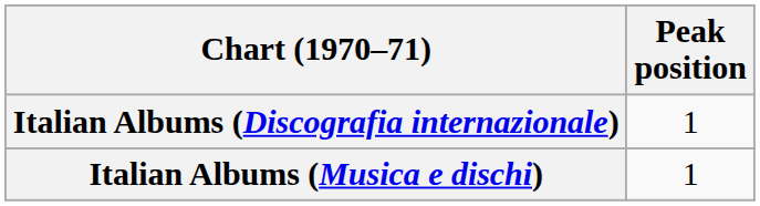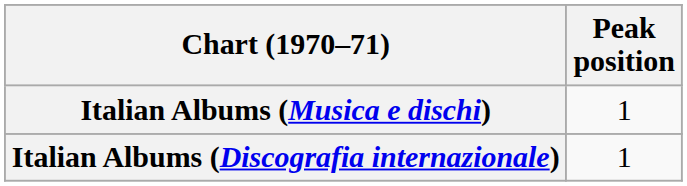rows swapped: Italian Albums (Discografia internazionale) <-> Italian Albums (Musica e dischi)
